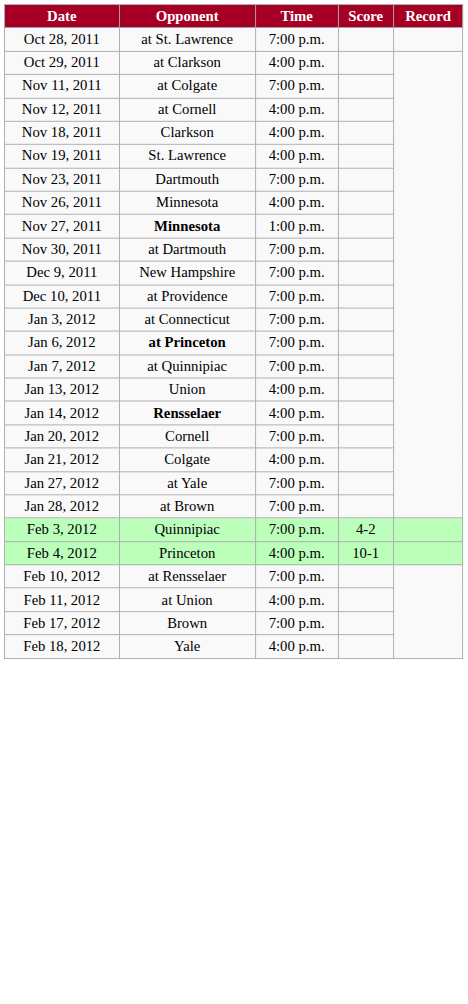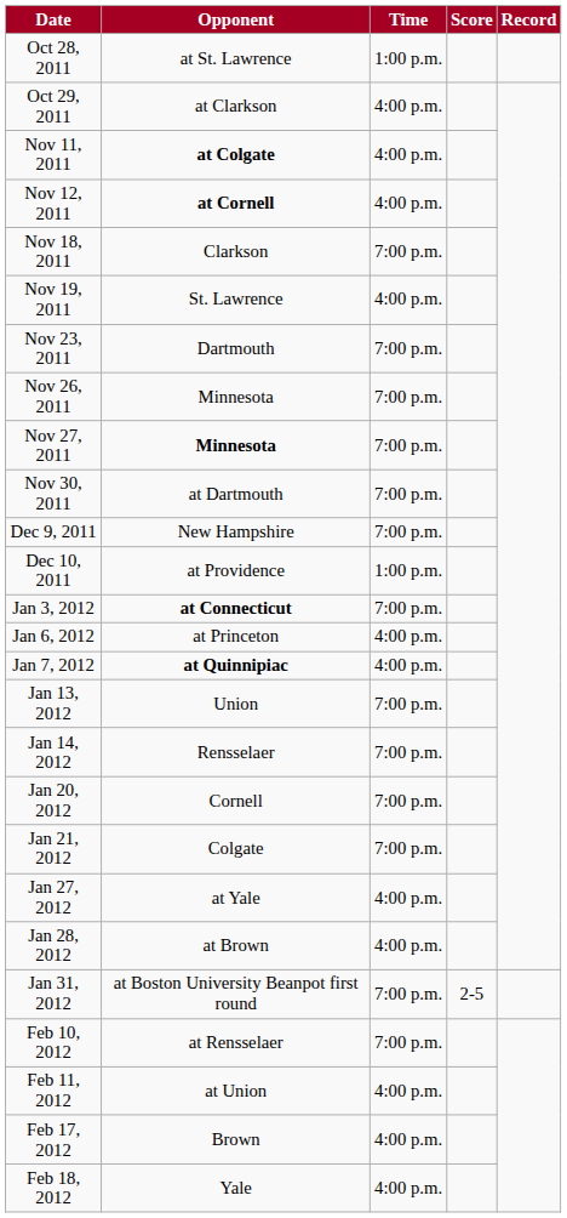Oct 28, 2011 | Time: 7:00 p.m. -> 1:00 p.m.
Nov 11, 2011 | Opponent: normal -> bold
Nov 11, 2011 | Time: 7:00 p.m. -> 4:00 p.m.
Nov 12, 2011 | Opponent: normal -> bold
Nov 18, 2011 | Time: 4:00 p.m. -> 7:00 p.m.
Nov 26, 2011 | Time: 4:00 p.m. -> 7:00 p.m.
Nov 27, 2011 | Time: 1:00 p.m. -> 7:00 p.m.
Dec 10, 2011 | Time: 7:00 p.m. -> 1:00 p.m.
Jan 3, 2012 | Opponent: normal -> bold
Jan 6, 2012 | Opponent: bold -> normal
Jan 6, 2012 | Time: 7:00 p.m. -> 4:00 p.m.
Jan 7, 2012 | Opponent: normal -> bold
Jan 7, 2012 | Time: 7:00 p.m. -> 4:00 p.m.
Jan 13, 2012 | Time: 4:00 p.m. -> 7:00 p.m.
Jan 14, 2012 | Opponent: bold -> normal
Jan 14, 2012 | Time: 4:00 p.m. -> 7:00 p.m.
Jan 21, 2012 | Time: 4:00 p.m. -> 7:00 p.m.
Jan 27, 2012 | Time: 7:00 p.m. -> 4:00 p.m.
Jan 28, 2012 | Time: 7:00 p.m. -> 4:00 p.m.
+ row: Jan 31, 2012 | at Boston University Beanpot first round | 7:00 p.m. | 2-5
- row: Feb 3, 2012 | Quinnipiac | 7:00 p.m. | 4-2
- row: Feb 4, 2012 | Princeton | 4:00 p.m. | 10-1
Feb 17, 2012 | Time: 7:00 p.m. -> 4:00 p.m.
